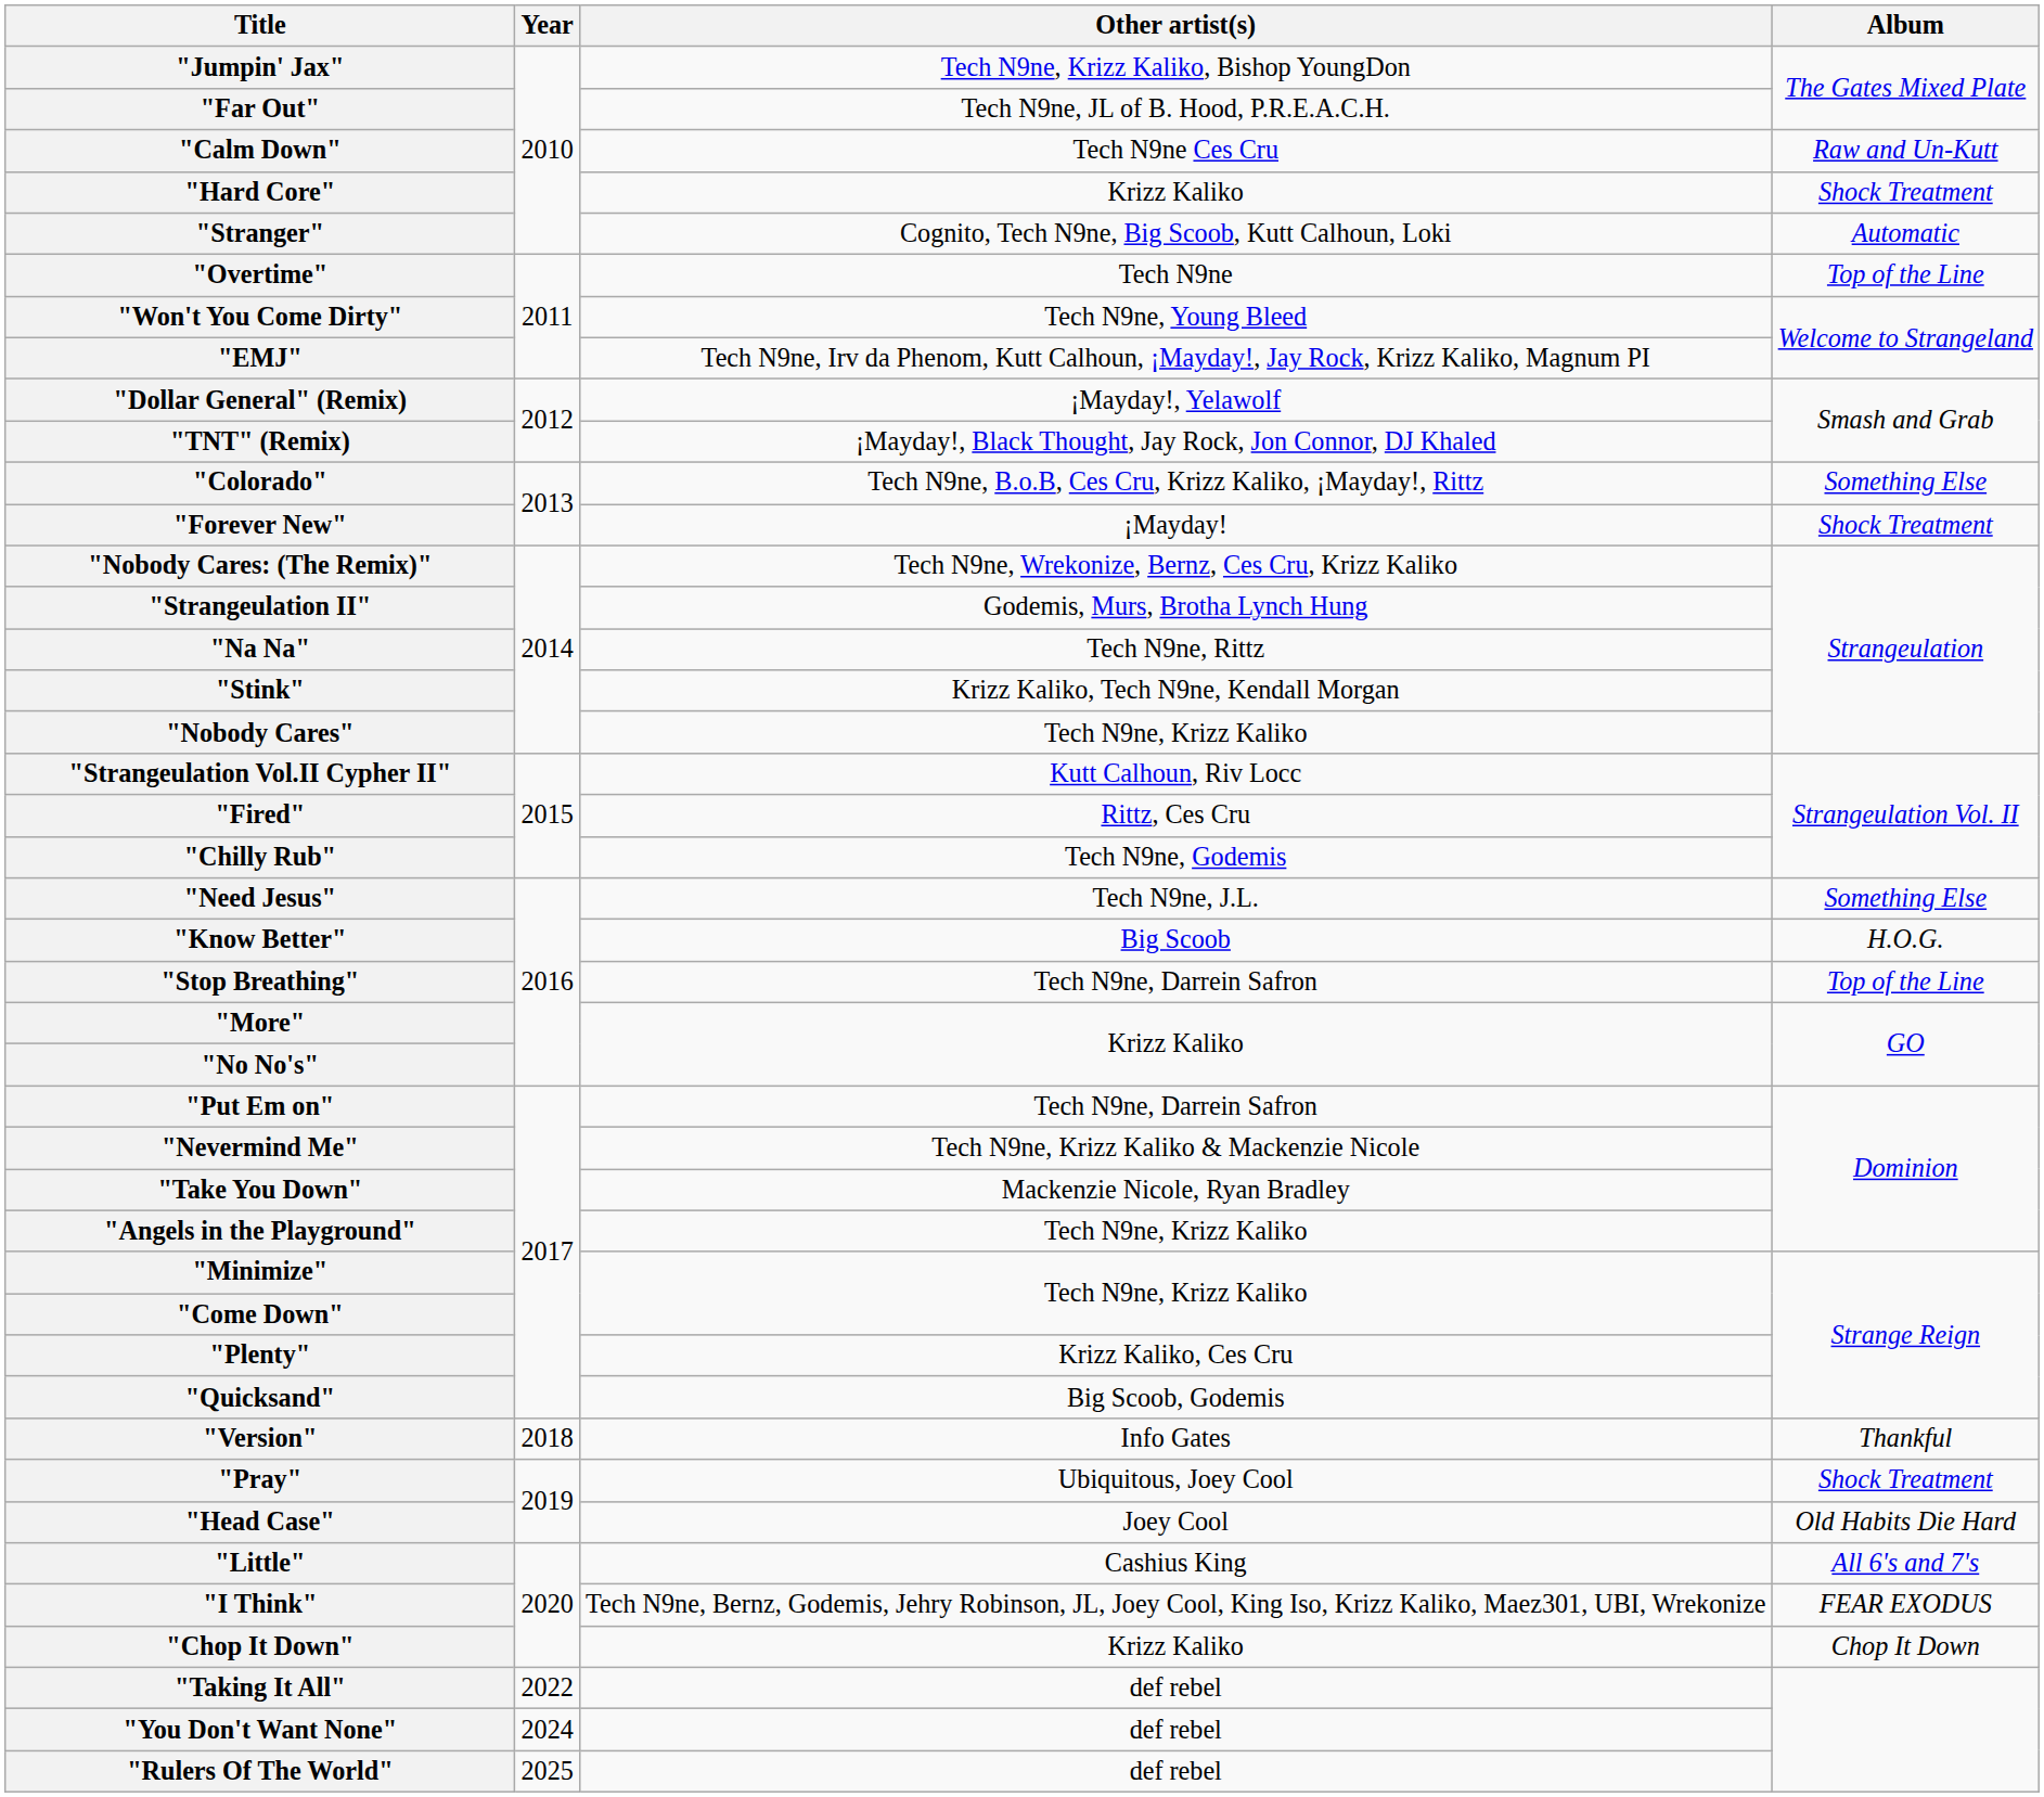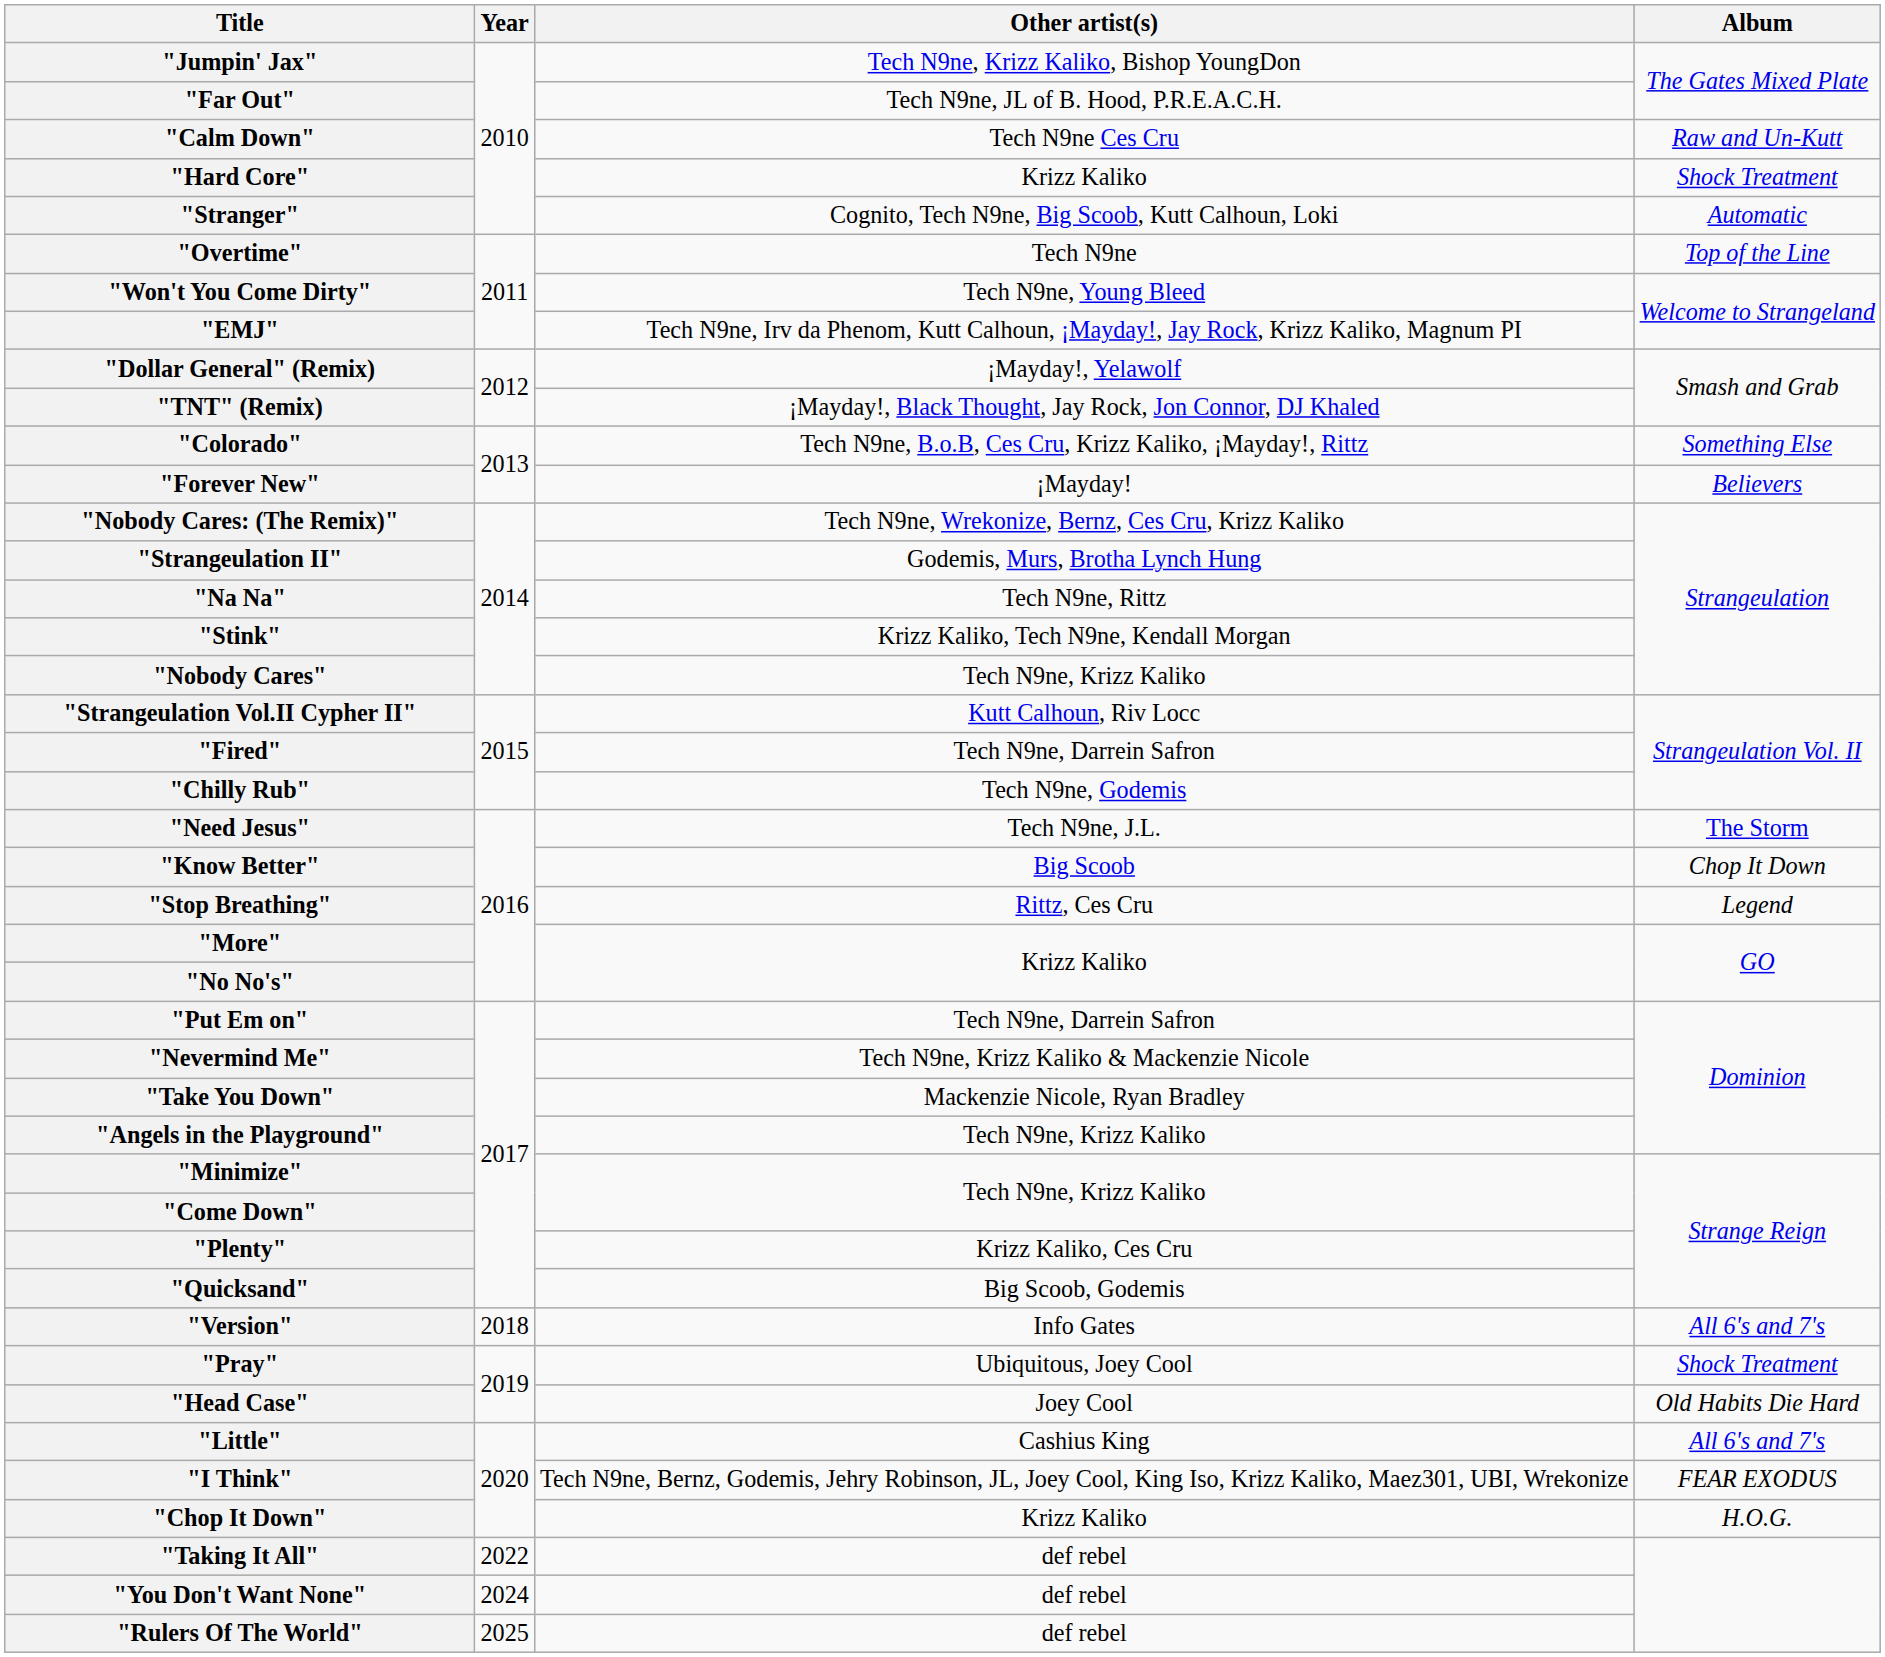"Forever New" | Album: Shock Treatment -> Believers
"Fired" | Other artist(s): Rittz, Ces Cru -> Tech N9ne, Darrein Safron
"Need Jesus" | Album: Something Else -> The Storm
"Know Better" | Album: H.O.G. -> Chop It Down
"Stop Breathing" | Other artist(s): Tech N9ne, Darrein Safron -> Rittz, Ces Cru
"Stop Breathing" | Album: Top of the Line -> Legend
"Version" | Album: Thankful -> All 6's and 7's
"Chop It Down" | Album: Chop It Down -> H.O.G.
